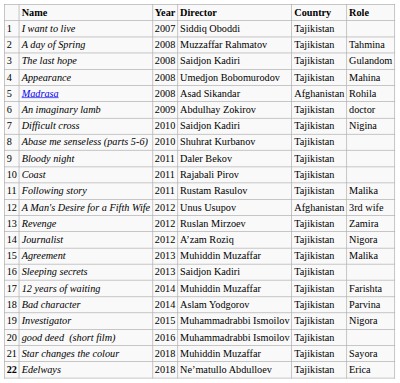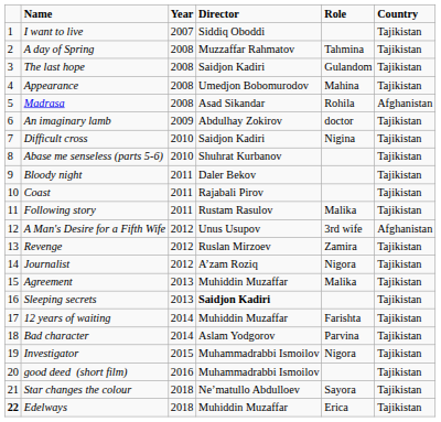columns swapped: Role <-> Country
Sleeping secrets | Director: normal -> bold
Star changes the colour | Director: Muhiddin Muzaffar -> Ne’matullo Abdulloev
Edelways | Director: Ne’matullo Abdulloev -> Muhiddin Muzaffar
